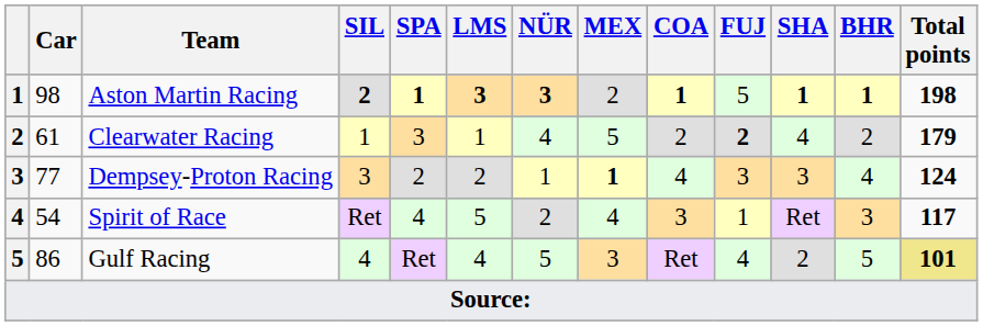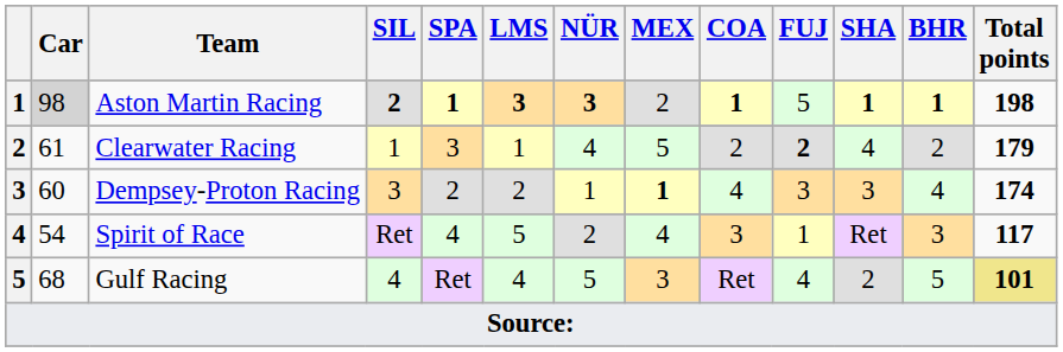Aston Martin Racing | Car: no background -> lightgrey background
Dempsey-Proton Racing | Car: 77 -> 60
Dempsey-Proton Racing | Total points: 124 -> 174
Gulf Racing | Car: 86 -> 68
